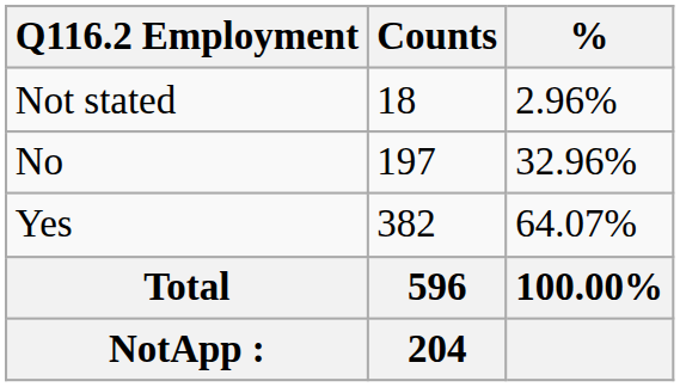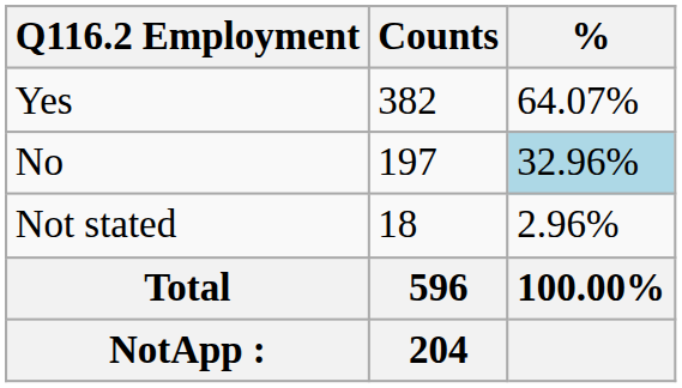rows swapped: Yes <-> Not stated
No | %: no background -> lightblue background
